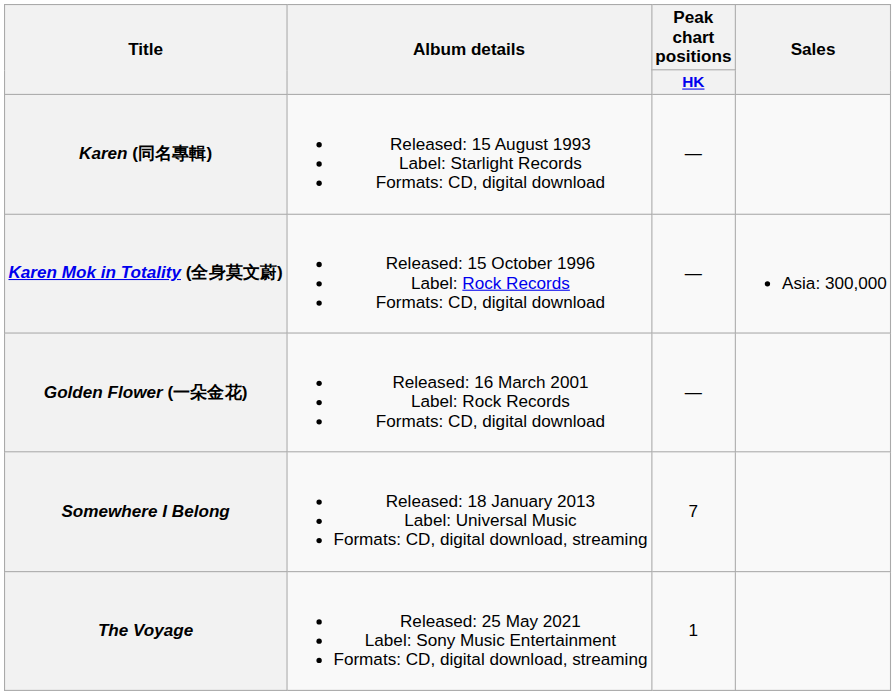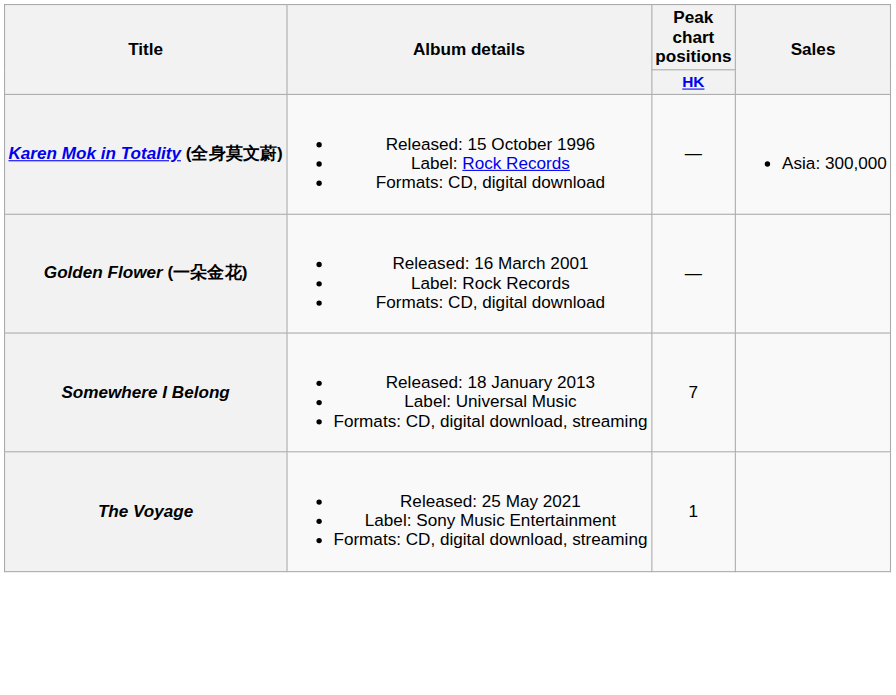- row: Karen (同名專輯) | Released: 15 August 1993 Label: Starlight Records Formats: CD, digital download | —
